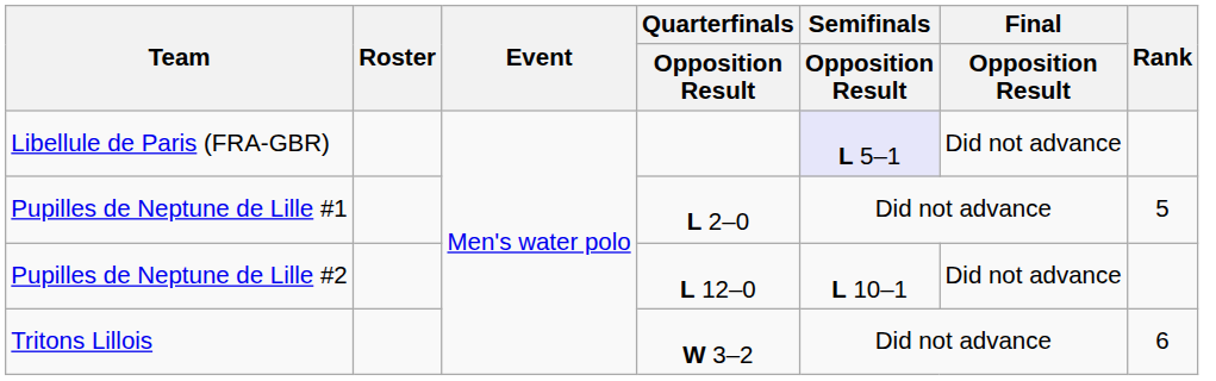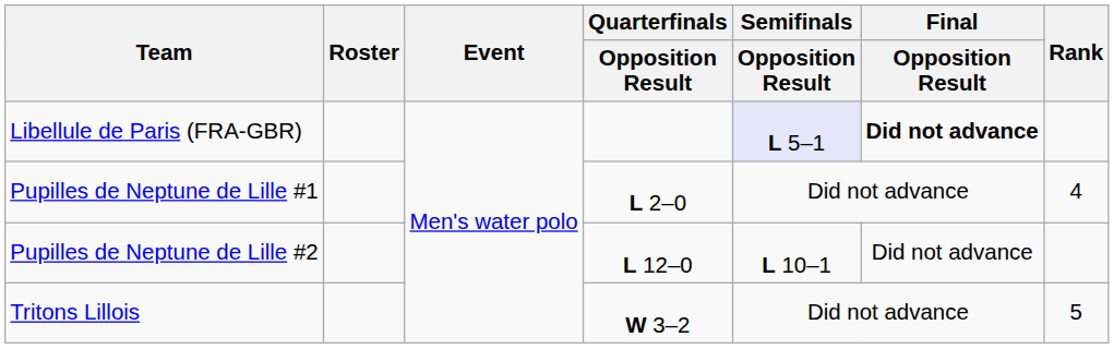Libellule de Paris (FRA-GBR) | Final / Opposition Result: normal -> bold
Pupilles de Neptune de Lille #1 | Rank: 5 -> 4
Tritons Lillois | Rank: 6 -> 5
